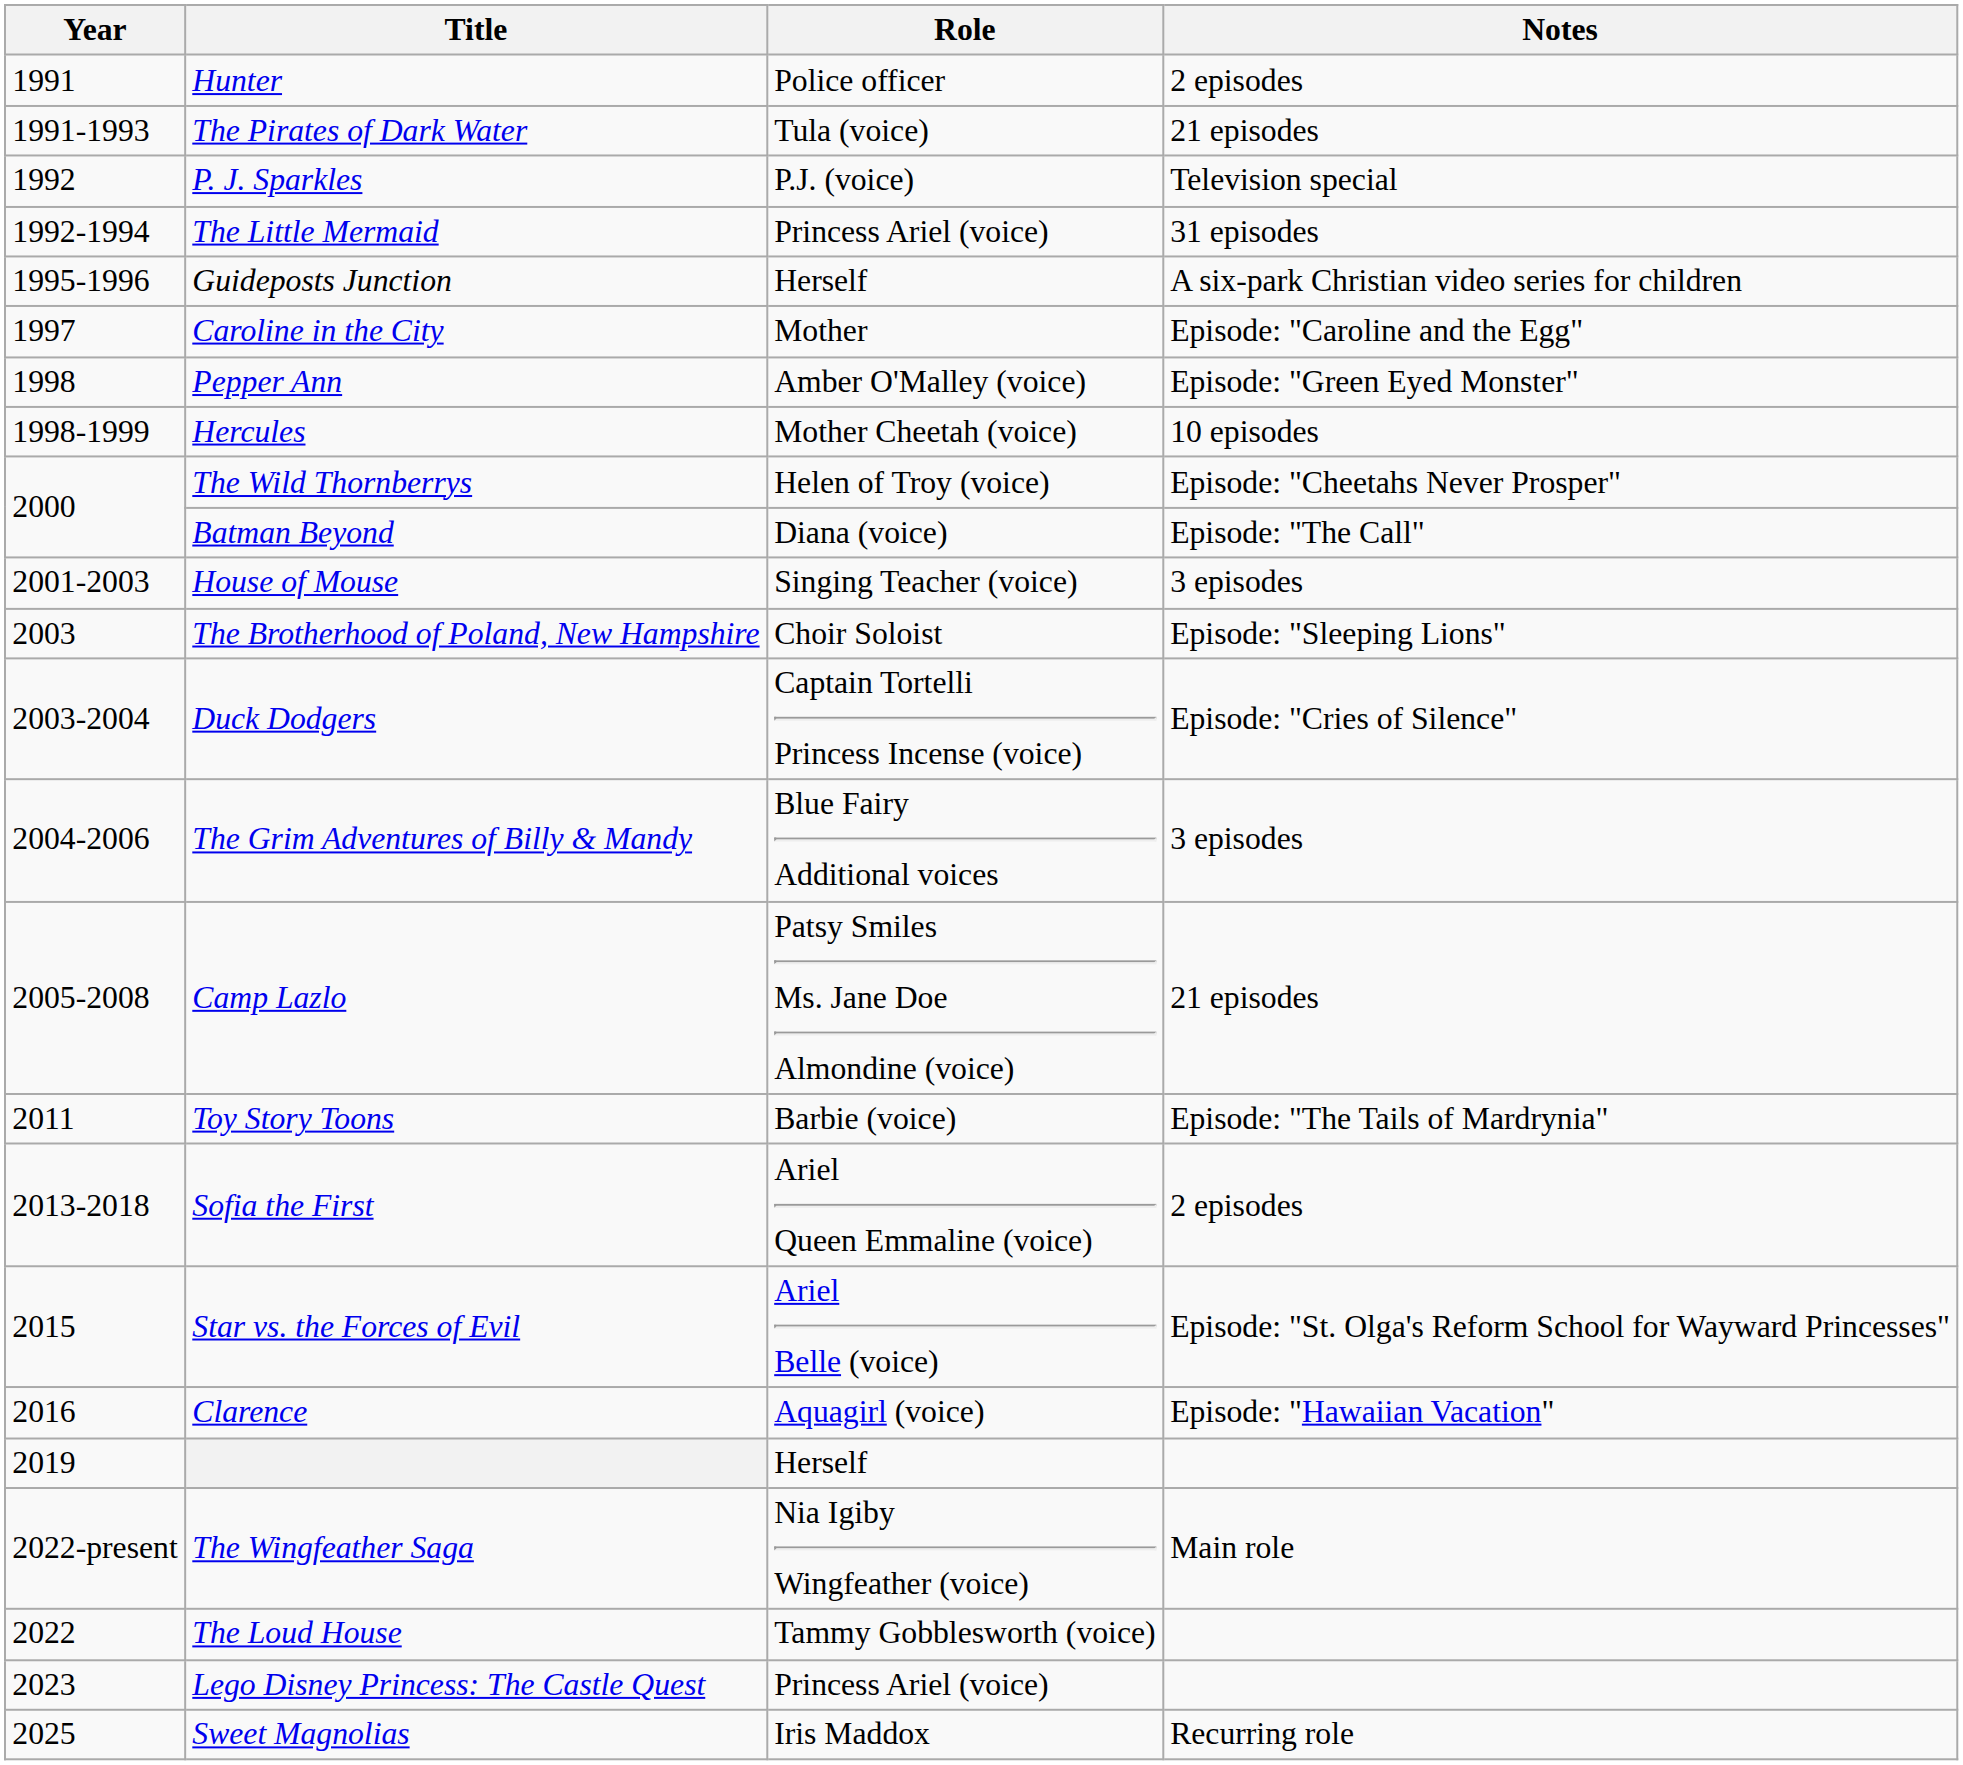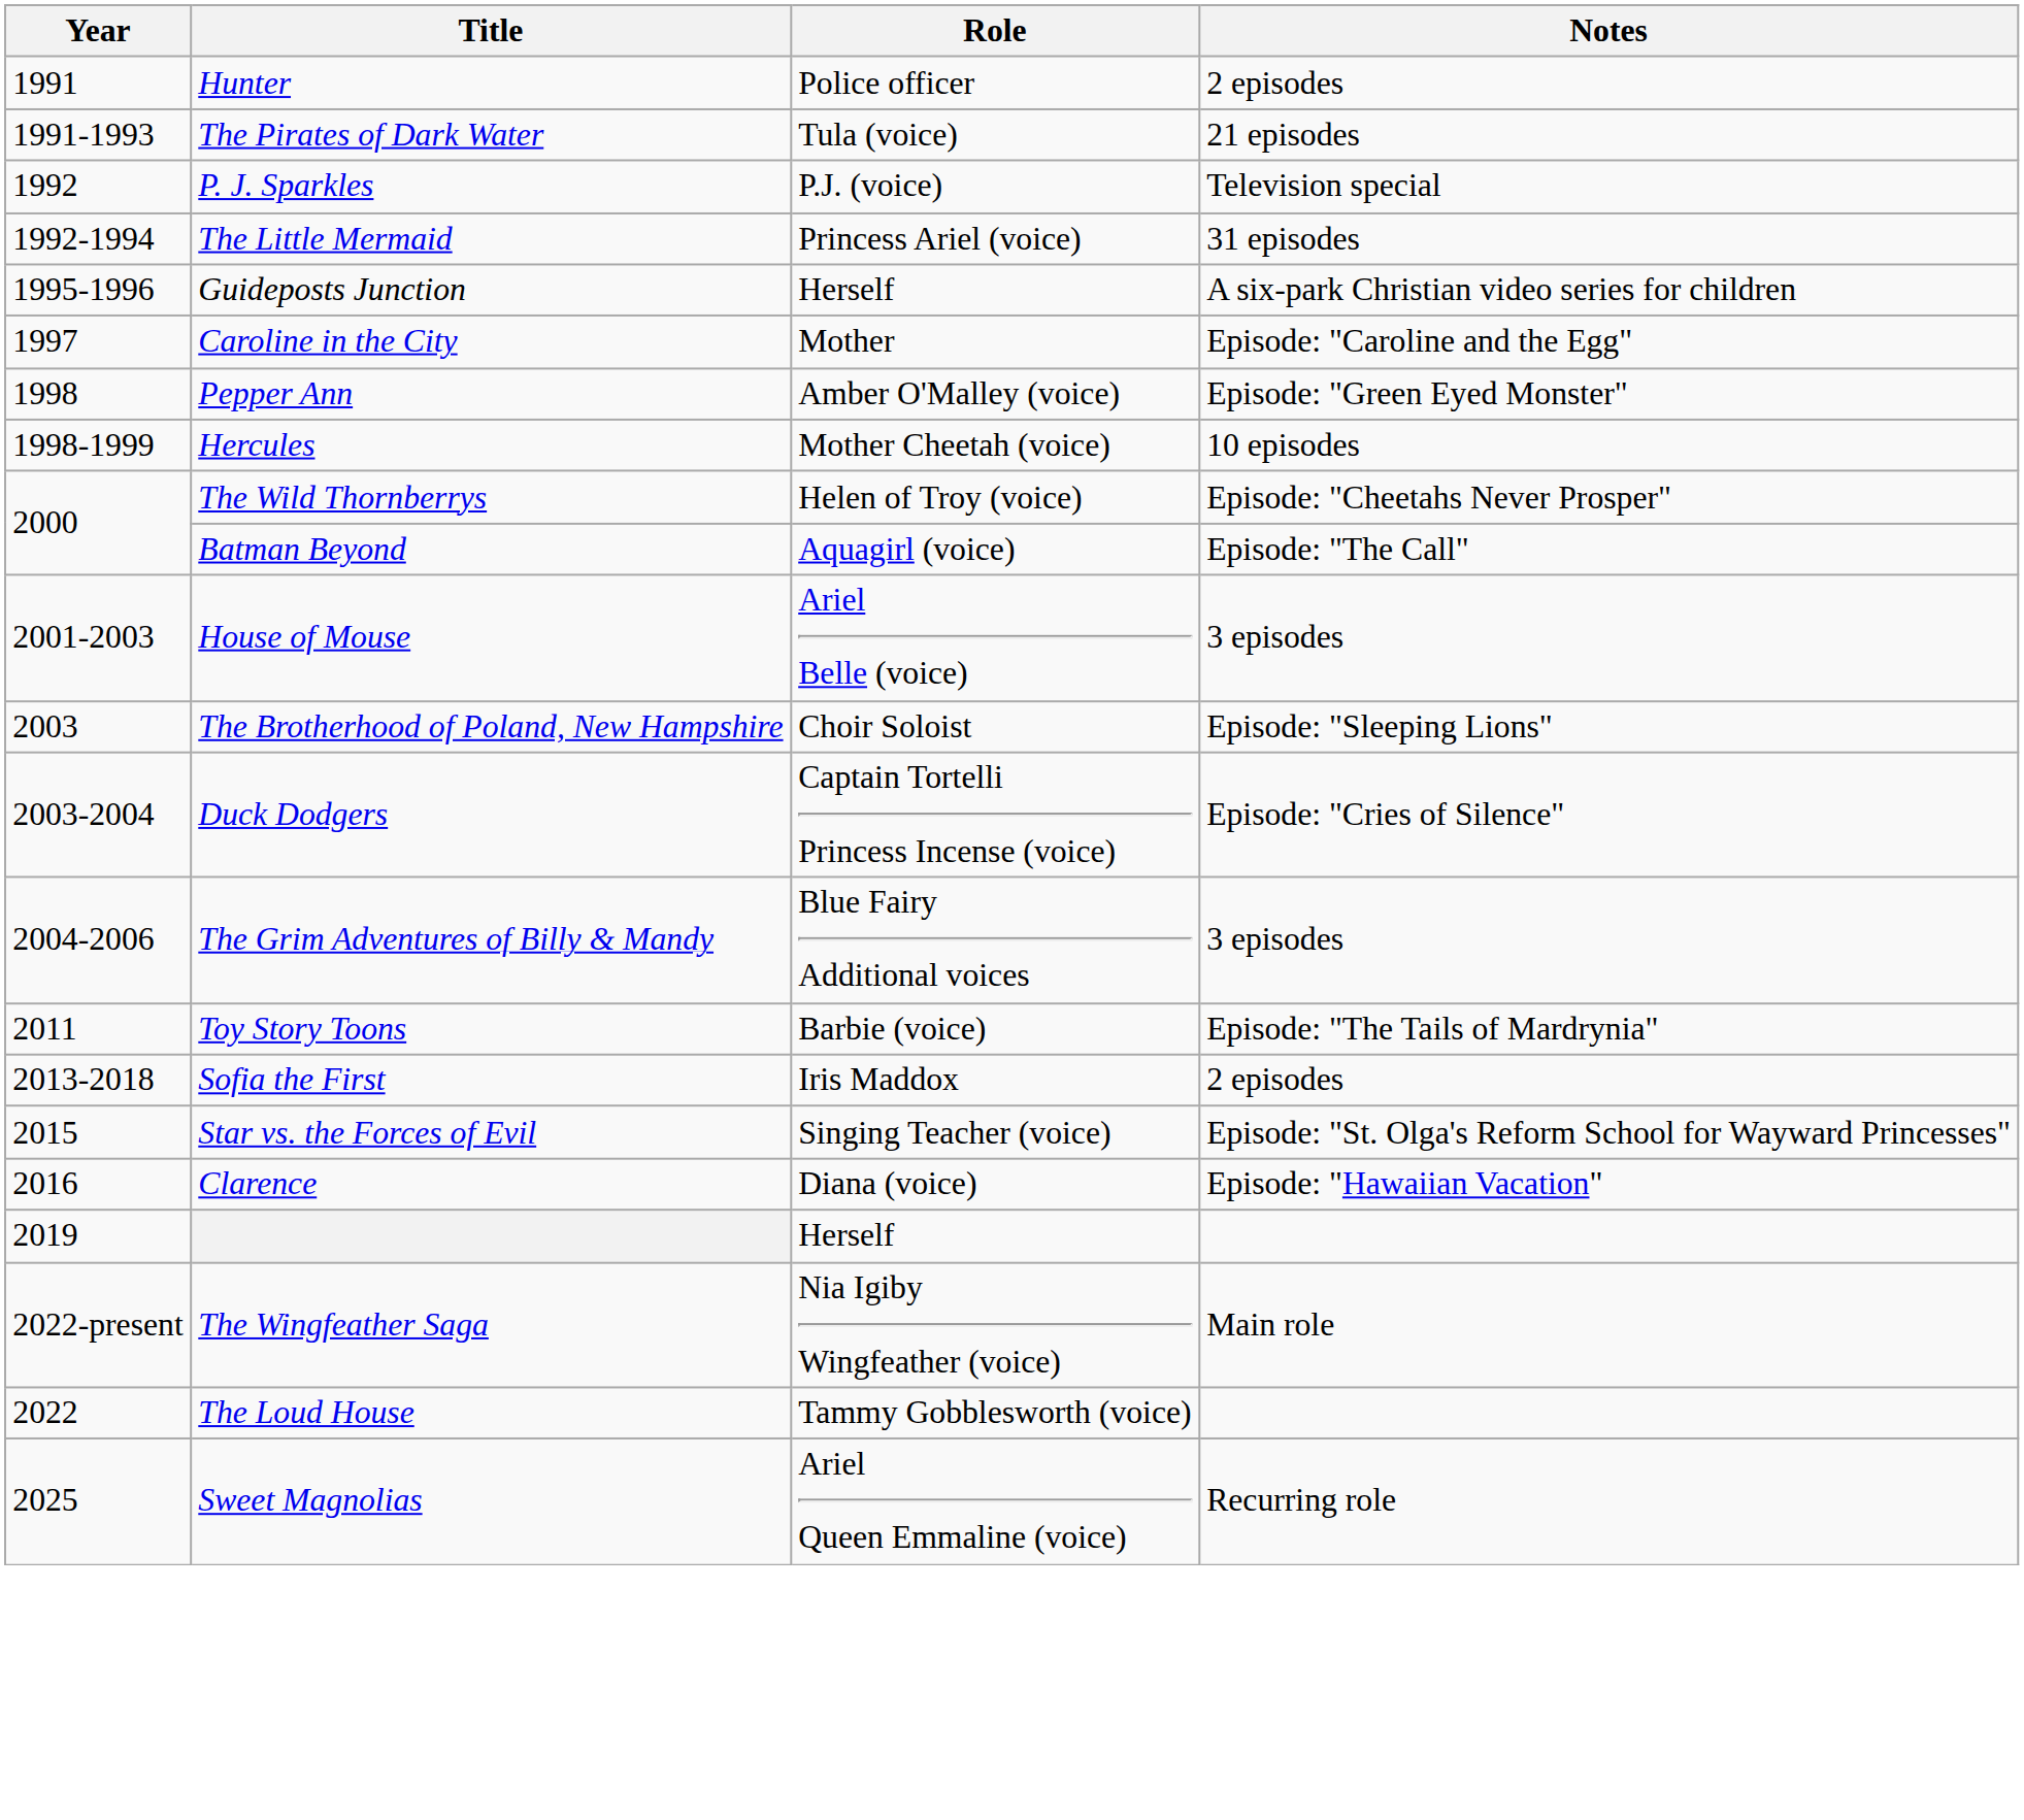Batman Beyond | Role: Diana (voice) -> Aquagirl (voice)
House of Mouse | Role: Singing Teacher (voice) -> Ariel Belle (voice)
- row: 2005-2008 | Camp Lazlo | Patsy Smiles Ms. Jane Doe Almondine (voice) | 21 episodes
Sofia the First | Role: Ariel Queen Emmaline (voice) -> Iris Maddox
Star vs. the Forces of Evil | Role: Ariel Belle (voice) -> Singing Teacher (voice)
Clarence | Role: Aquagirl (voice) -> Diana (voice)
- row: 2023 | Lego Disney Princess: The Castle Quest | Princess Ariel (voice)
Sweet Magnolias | Role: Iris Maddox -> Ariel Queen Emmaline (voice)
